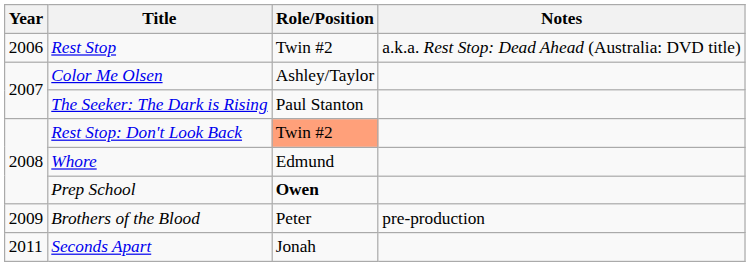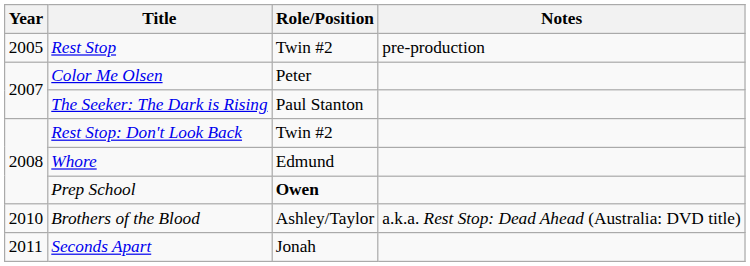Rest Stop | Year: 2006 -> 2005
Rest Stop | Notes: a.k.a. Rest Stop: Dead Ahead (Australia: DVD title) -> pre-production
Color Me Olsen | Role/Position: Ashley/Taylor -> Peter
Rest Stop: Don't Look Back | Role/Position: lightsalmon background -> no background
Brothers of the Blood | Year: 2009 -> 2010
Brothers of the Blood | Role/Position: Peter -> Ashley/Taylor
Brothers of the Blood | Notes: pre-production -> a.k.a. Rest Stop: Dead Ahead (Australia: DVD title)
